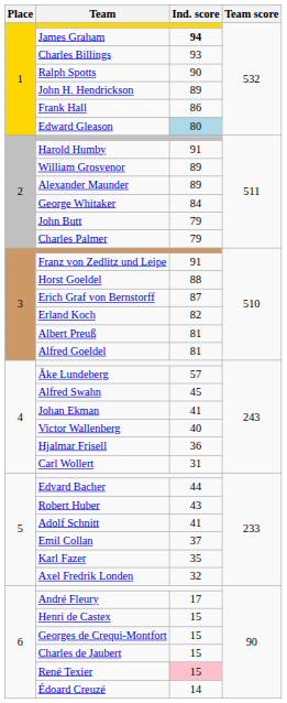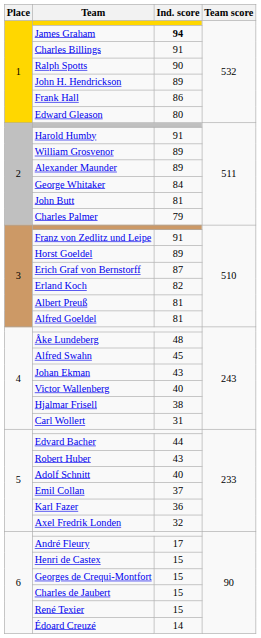Charles Billings | Ind. score: 93 -> 91
Edward Gleason | Ind. score: lightblue background -> no background
John Butt | Ind. score: 79 -> 81
Horst Goeldel | Ind. score: 88 -> 89
Åke Lundeberg | Ind. score: 57 -> 48
Johan Ekman | Ind. score: 41 -> 43
Hjalmar Frisell | Ind. score: 36 -> 38
Adolf Schnitt | Ind. score: 41 -> 40
Karl Fazer | Ind. score: 35 -> 36
René Texier | Ind. score: pink background -> no background
